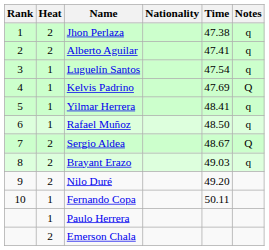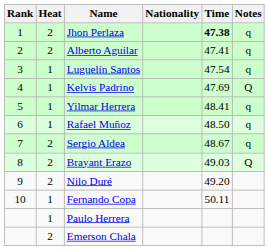Jhon Perlaza | Time: normal -> bold
Sergio Aldea | Notes: Q -> q
Brayant Erazo | Notes: q -> Q
